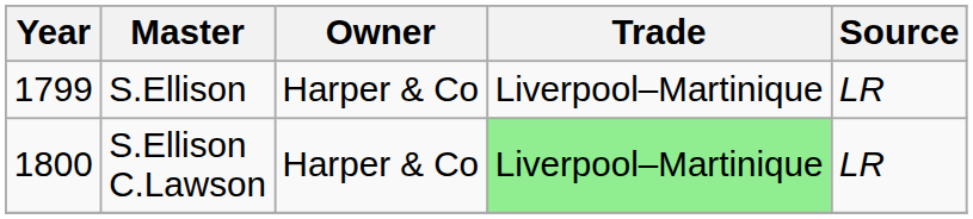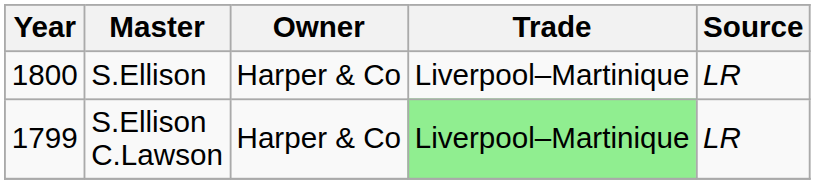S.Ellison | Year: 1799 -> 1800
S.Ellison C.Lawson | Year: 1800 -> 1799
